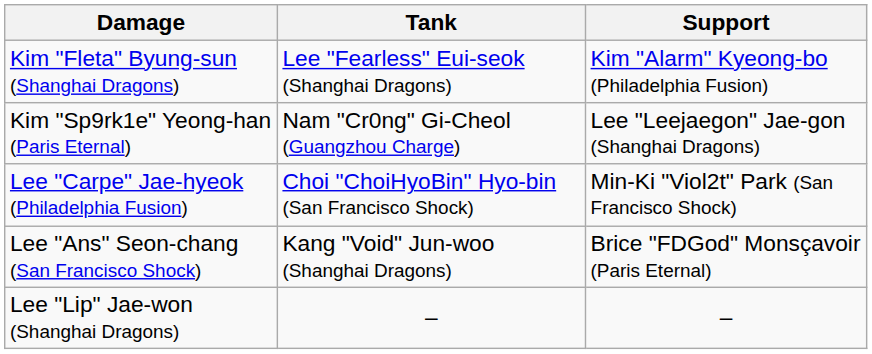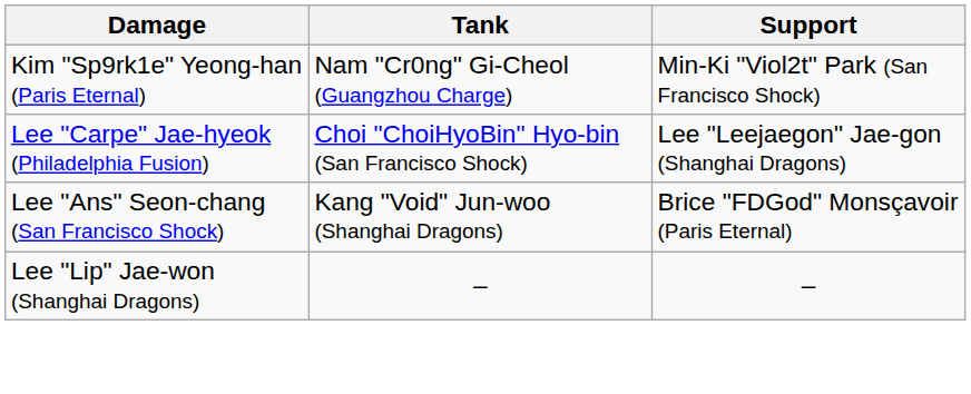- row: Kim "Fleta" Byung-sun (Shanghai Dragons) | Lee "Fearless" Eui-seok (Shanghai Dragons) | Kim "Alarm" Kyeong-bo (Philadelphia Fusion)
Kim "Sp9rk1e" Yeong-han (Paris Eternal) | Support: Lee "Leejaegon" Jae-gon (Shanghai Dragons) -> Min-Ki "Viol2t" Park (San Francisco Shock)
Lee "Carpe" Jae-hyeok (Philadelphia Fusion) | Support: Min-Ki "Viol2t" Park (San Francisco Shock) -> Lee "Leejaegon" Jae-gon (Shanghai Dragons)
